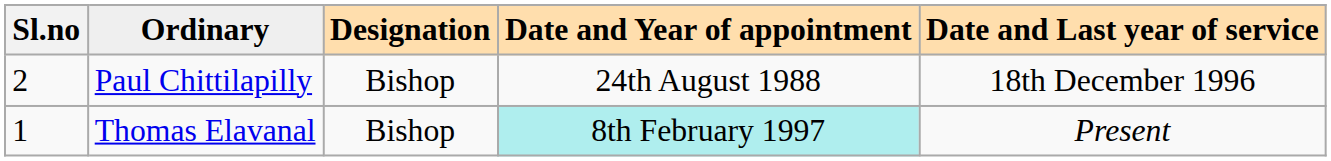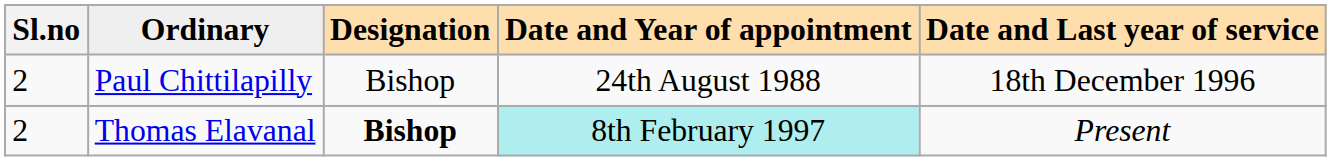Thomas Elavanal | Sl.no: 1 -> 2
Thomas Elavanal | Designation: normal -> bold
